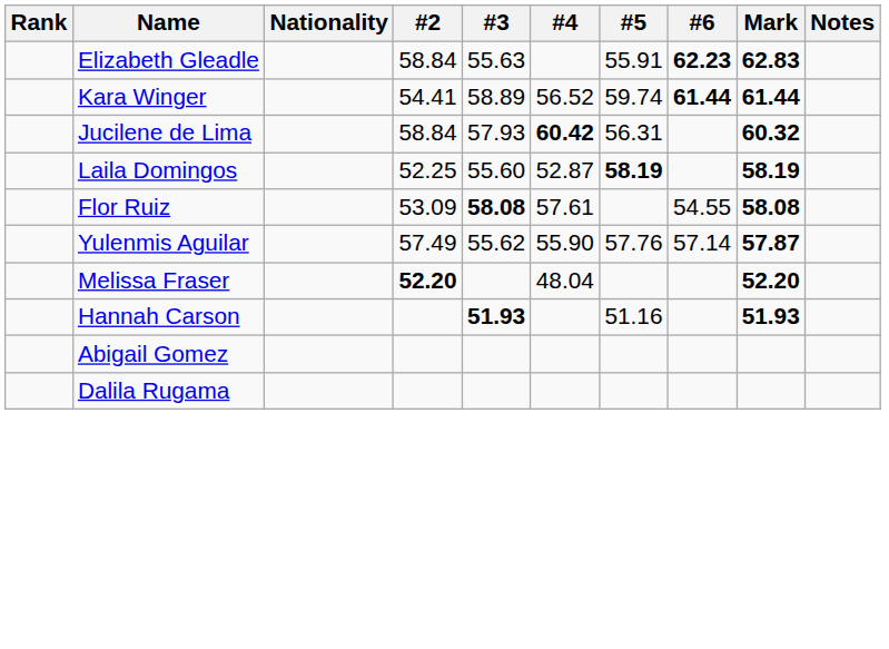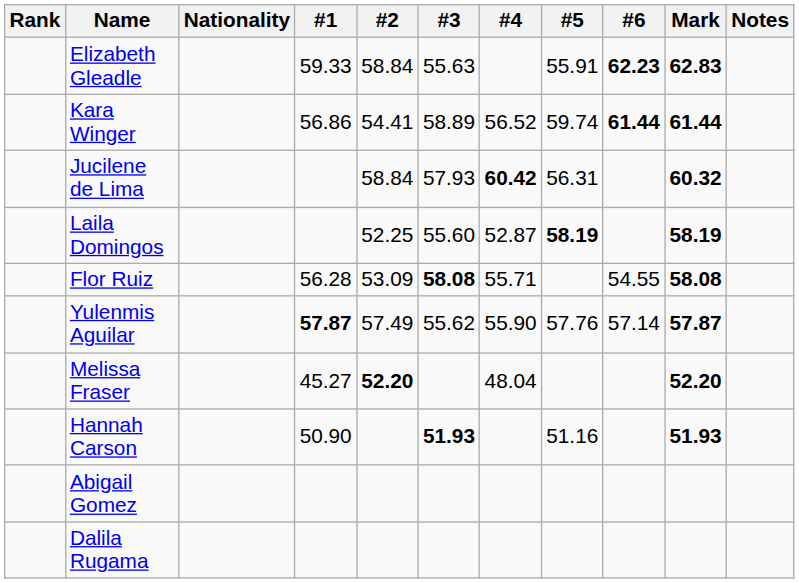+ column: #1 | 59.33 | 56.86 | 56.28 | 57.87 | 45.27 | 50.90
Flor Ruiz | #4: 57.61 -> 55.71
